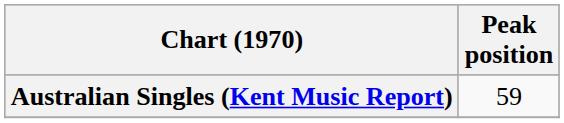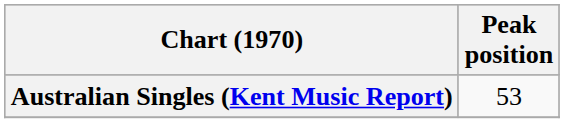Australian Singles (Kent Music Report) | Peak position: 59 -> 53
